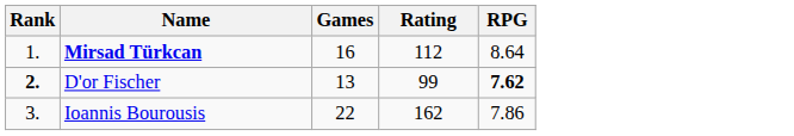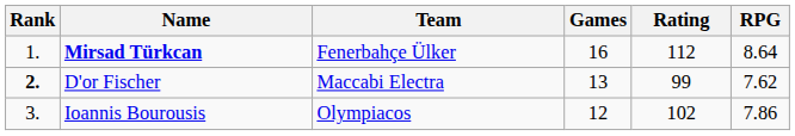+ column: Team | Fenerbahçe Ülker | Maccabi Electra | Olympiacos
D'or Fischer | RPG: bold -> normal
Ioannis Bourousis | Games: 22 -> 12
Ioannis Bourousis | Rating: 162 -> 102
